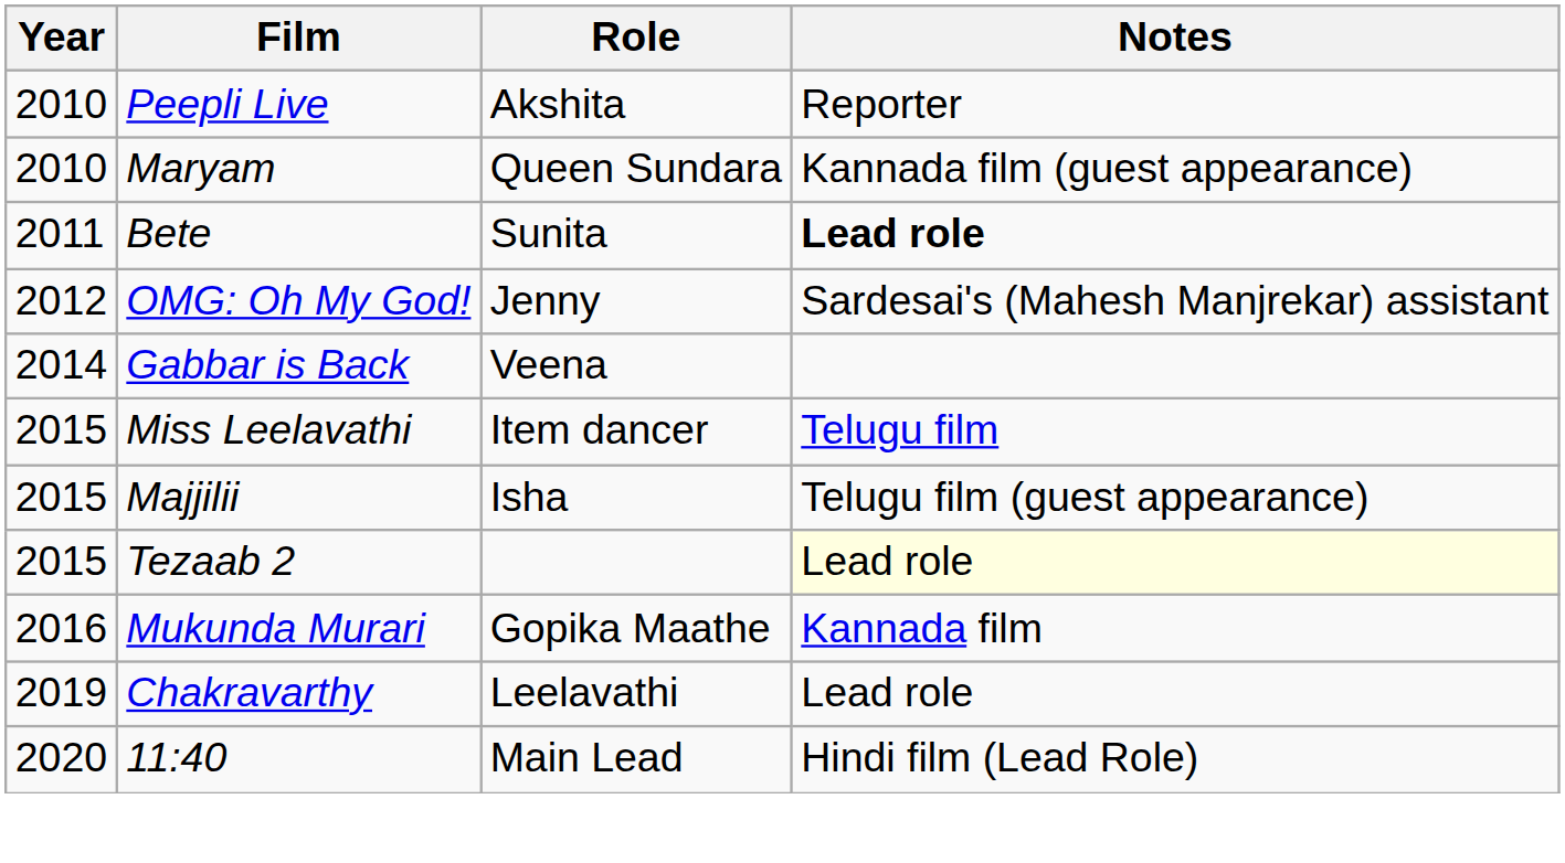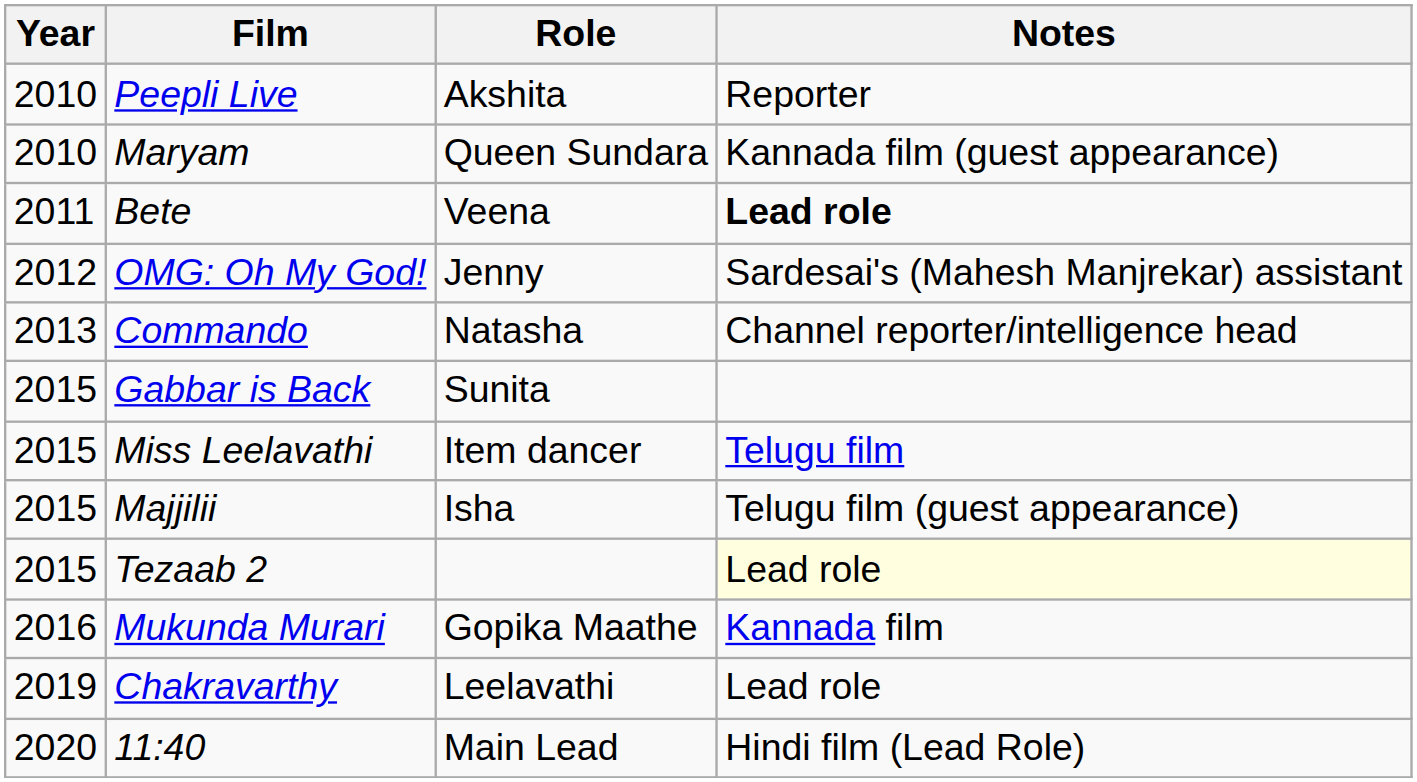Bete | Role: Sunita -> Veena
+ row: 2013 | Commando | Natasha | Channel reporter/intelligence head
Gabbar is Back | Year: 2014 -> 2015
Gabbar is Back | Role: Veena -> Sunita
